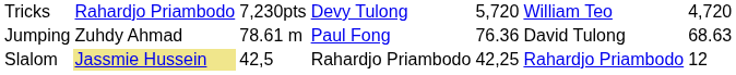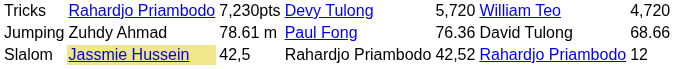Jumping | column 7: 68.63 -> 68.66
Slalom | column 5: 42,25 -> 42,52
